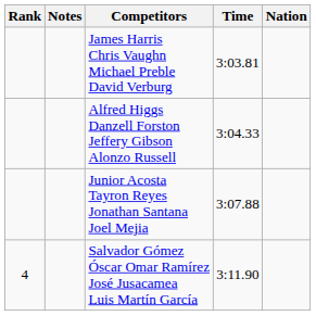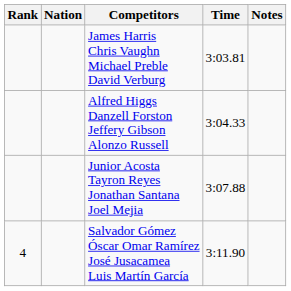columns swapped: Nation <-> Notes
